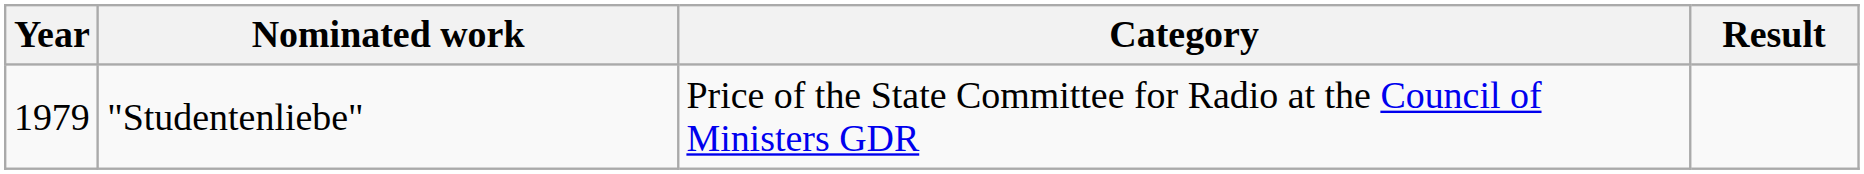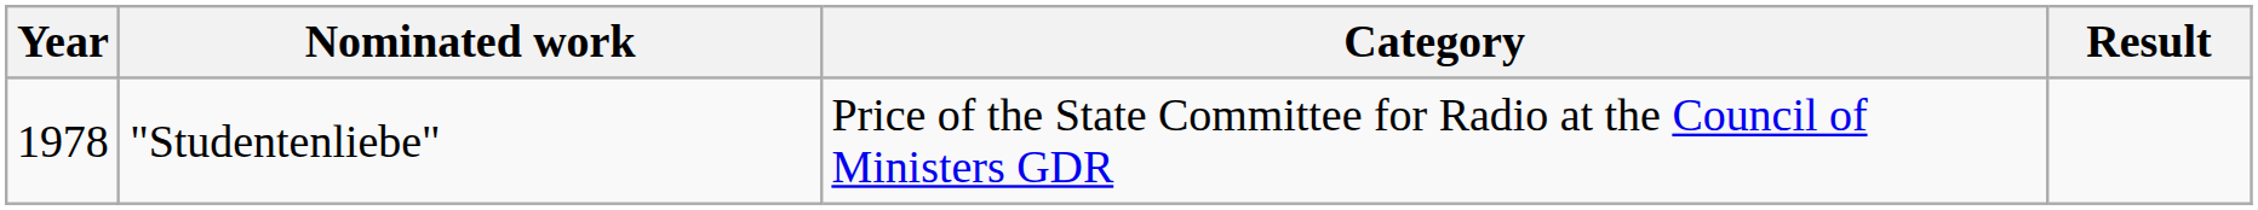"Studentenliebe" | Year: 1979 -> 1978
